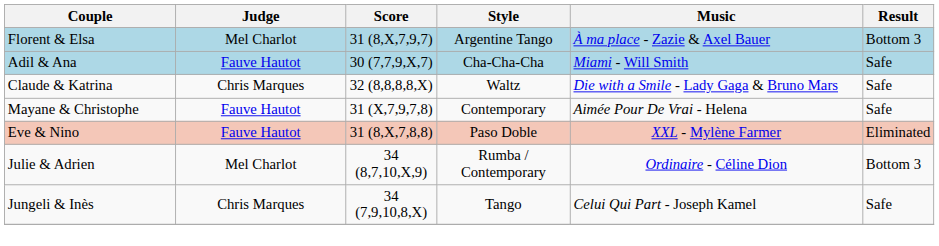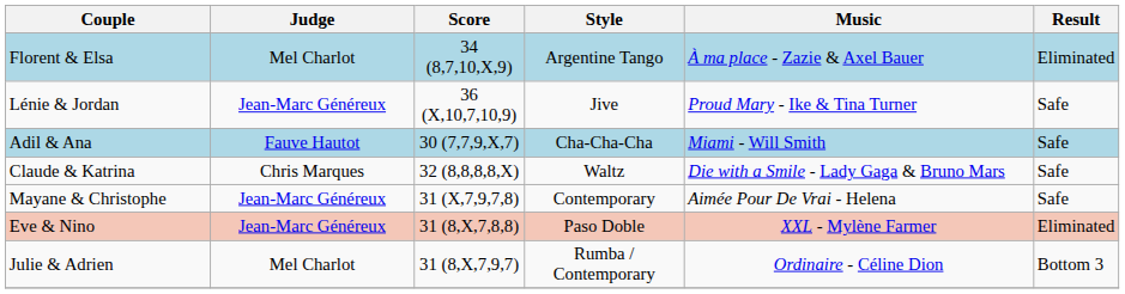Florent & Elsa | Score: 31 (8,X,7,9,7) -> 34 (8,7,10,X,9)
Florent & Elsa | Result: Bottom 3 -> Eliminated
+ row: Lénie & Jordan | Jean-Marc Généreux | 36 (X,10,7,10,9) | Jive | Proud Mary - Ike & Tina Turner | Safe
Mayane & Christophe | Judge: Fauve Hautot -> Jean-Marc Généreux
Eve & Nino | Judge: Fauve Hautot -> Jean-Marc Généreux
Julie & Adrien | Score: 34 (8,7,10,X,9) -> 31 (8,X,7,9,7)
- row: Jungeli & Inès | Chris Marques | 34 (7,9,10,8,X) | Tango | Celui Qui Part - Joseph Kamel | Safe
